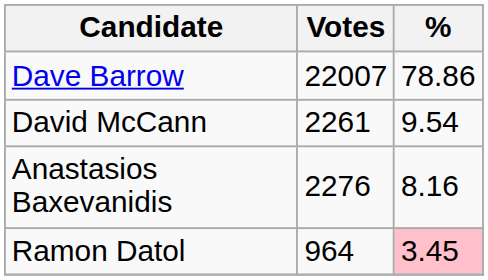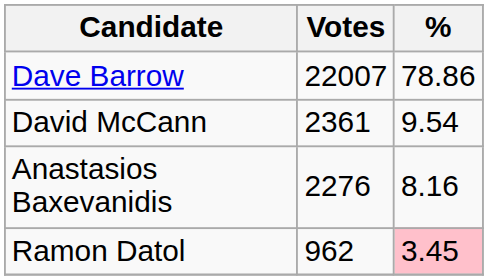David McCann | Votes: 2261 -> 2361
Ramon Datol | Votes: 964 -> 962
